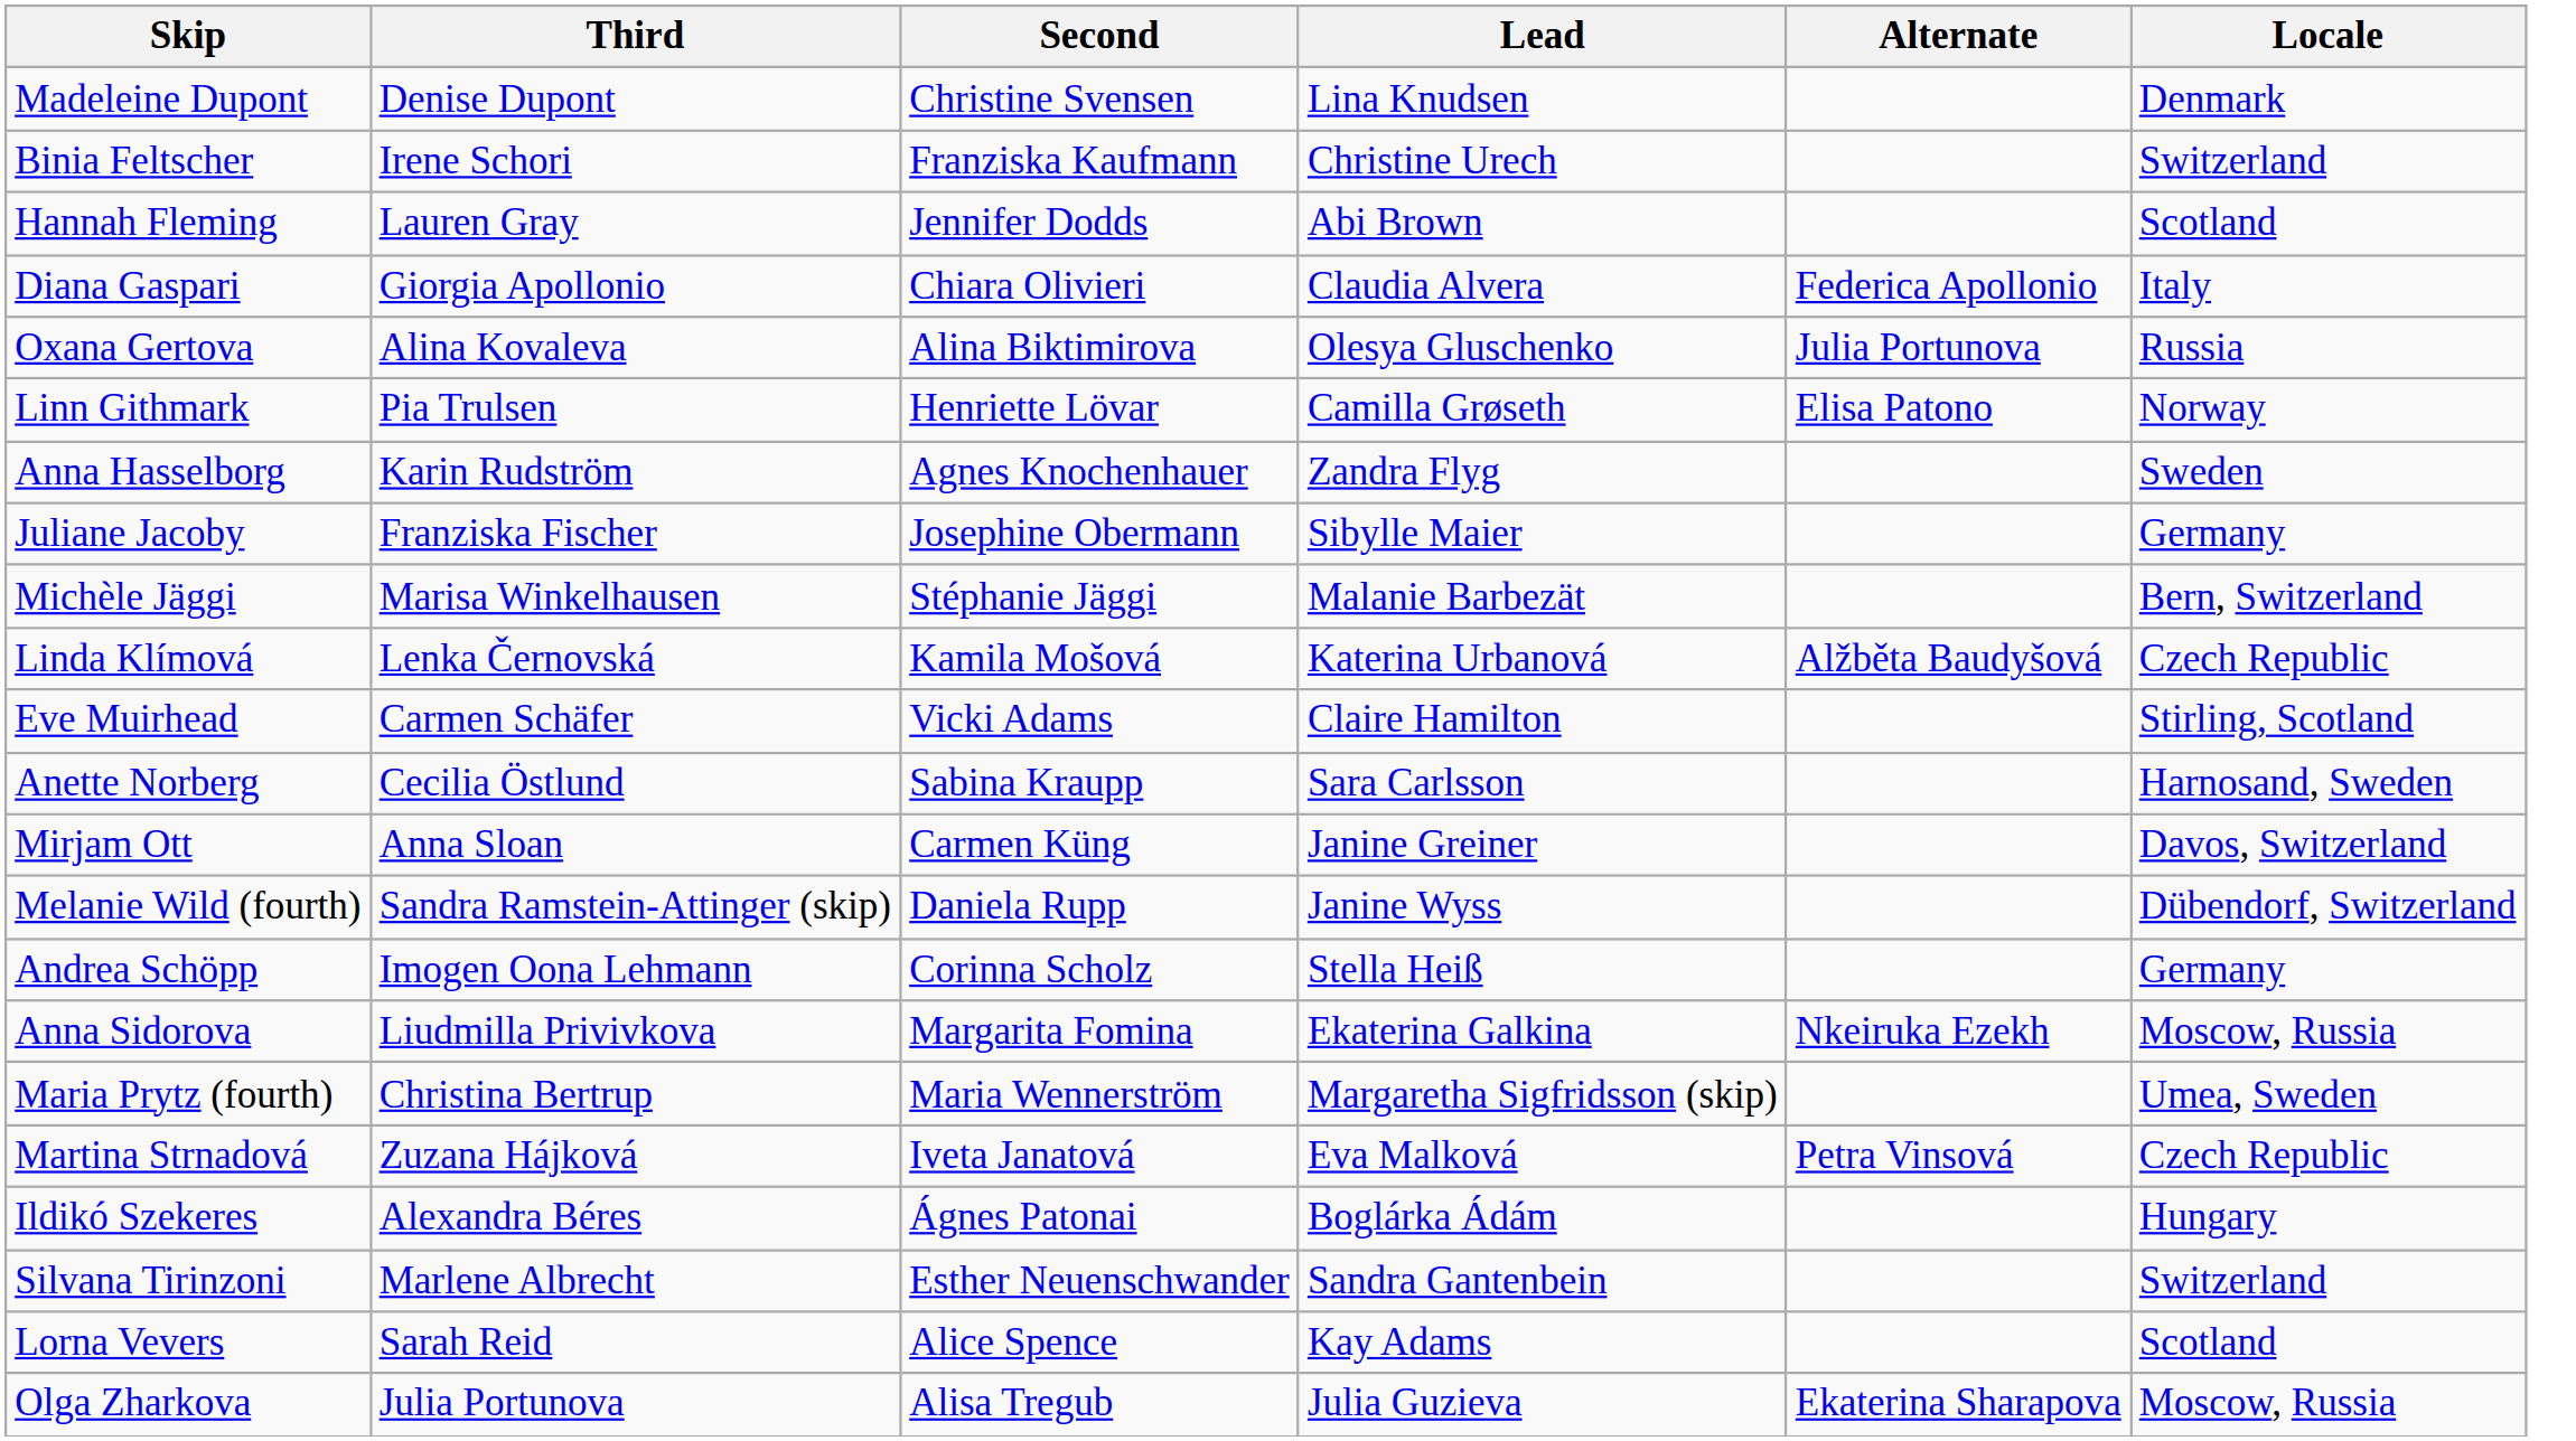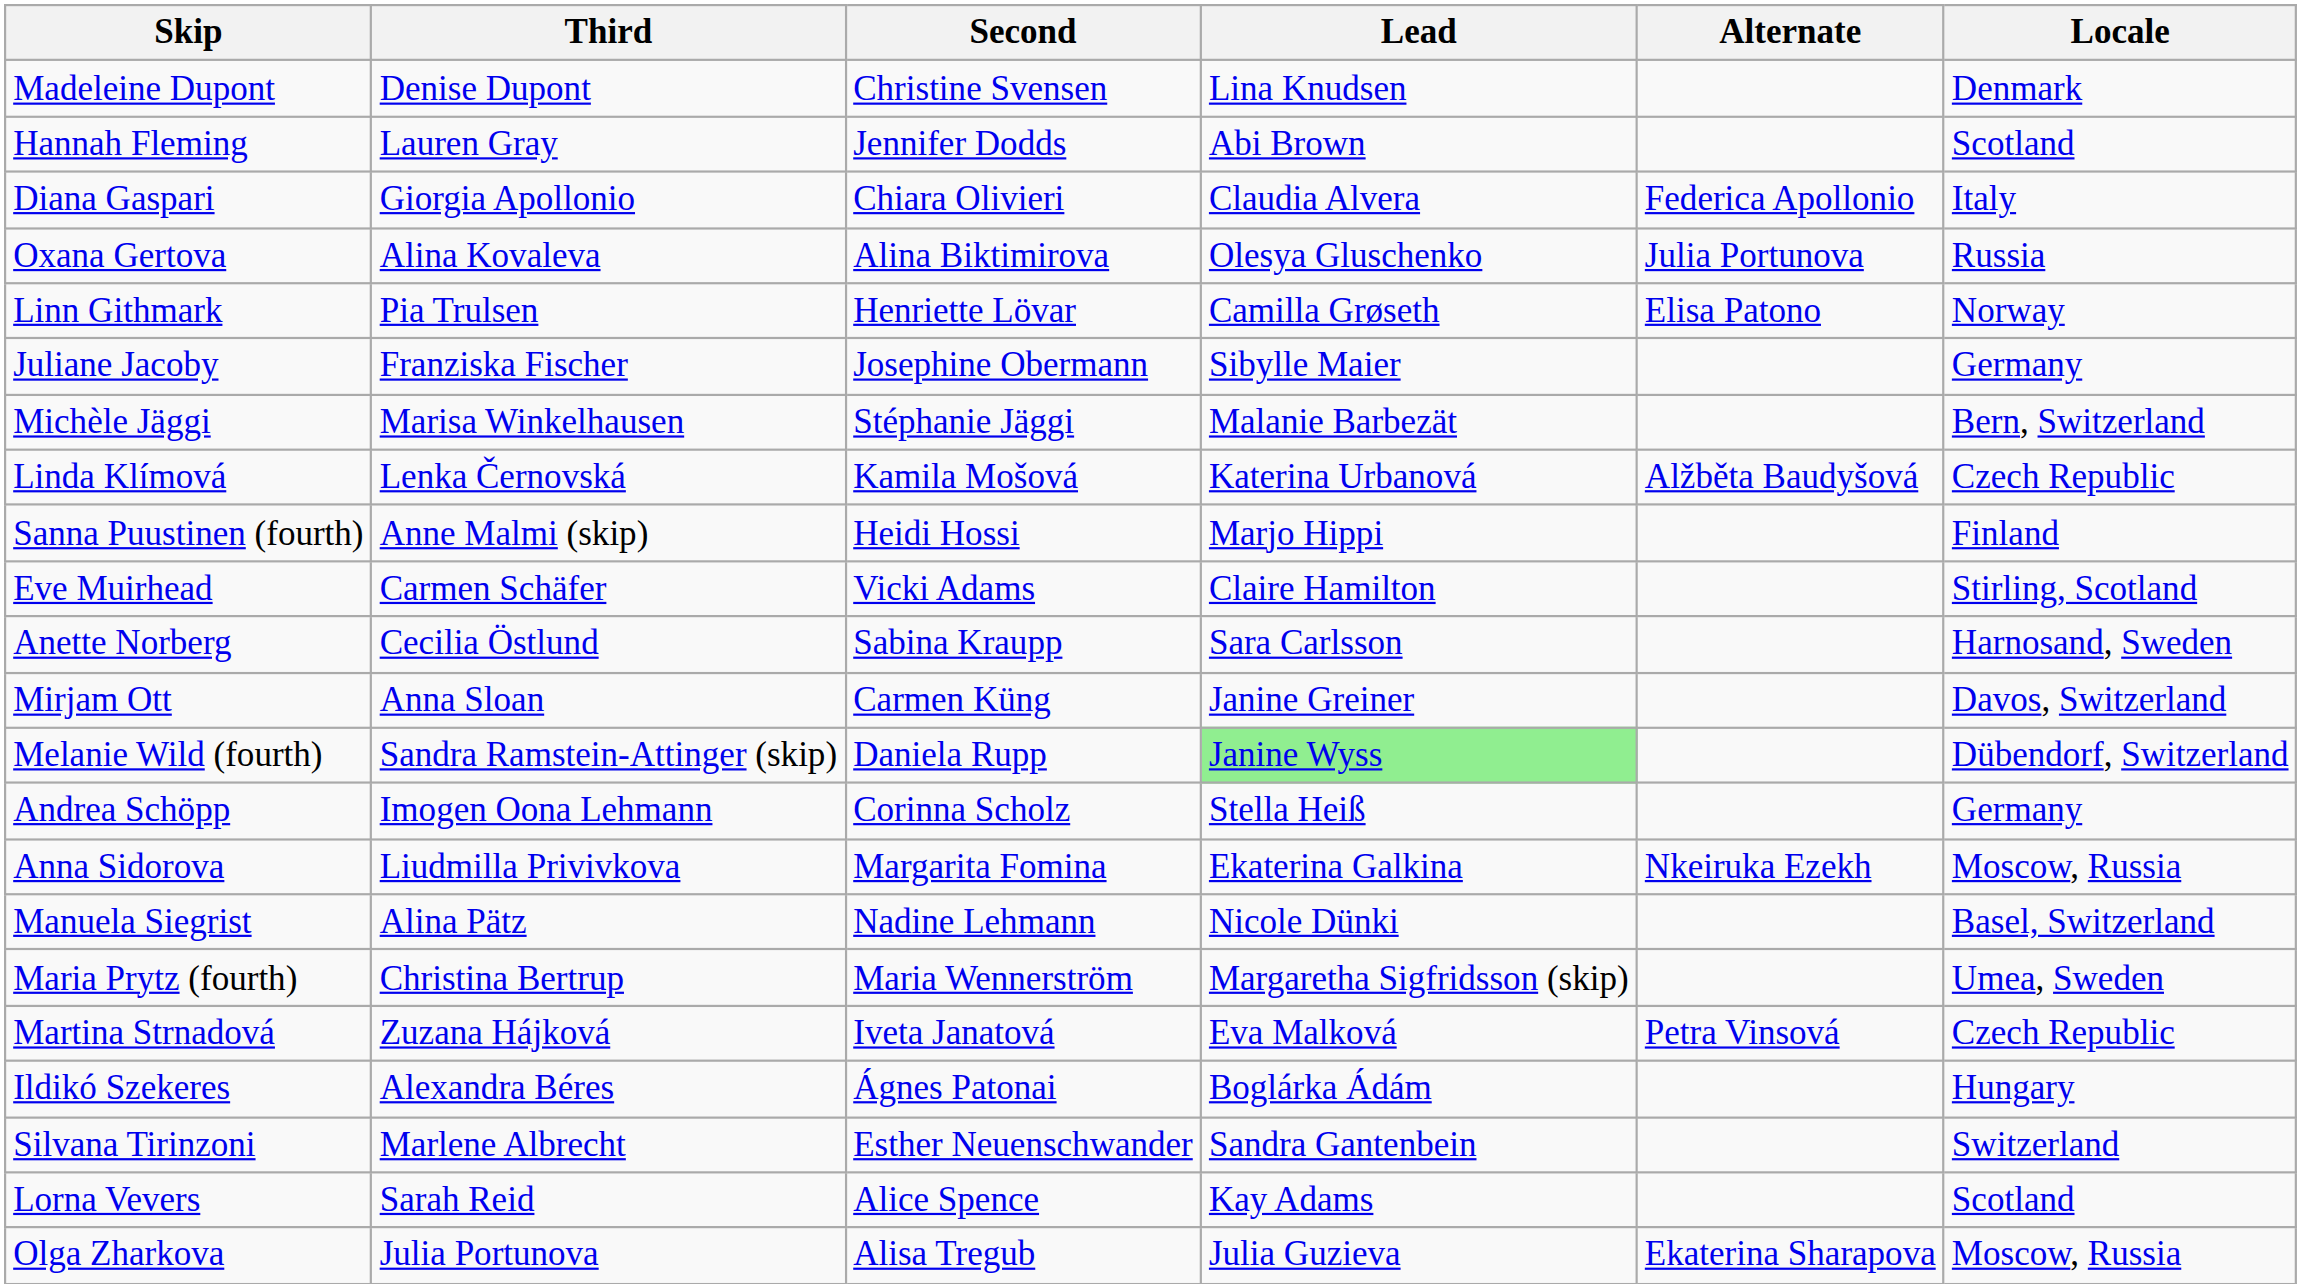- row: Binia Feltscher | Irene Schori | Franziska Kaufmann | Christine Urech | Switzerland
- row: Anna Hasselborg | Karin Rudström | Agnes Knochenhauer | Zandra Flyg | Sweden
+ row: Sanna Puustinen (fourth) | Anne Malmi (skip) | Heidi Hossi | Marjo Hippi | Finland
Melanie Wild (fourth) | Lead: no background -> lightgreen background
+ row: Manuela Siegrist | Alina Pätz | Nadine Lehmann | Nicole Dünki | Basel, Switzerland
